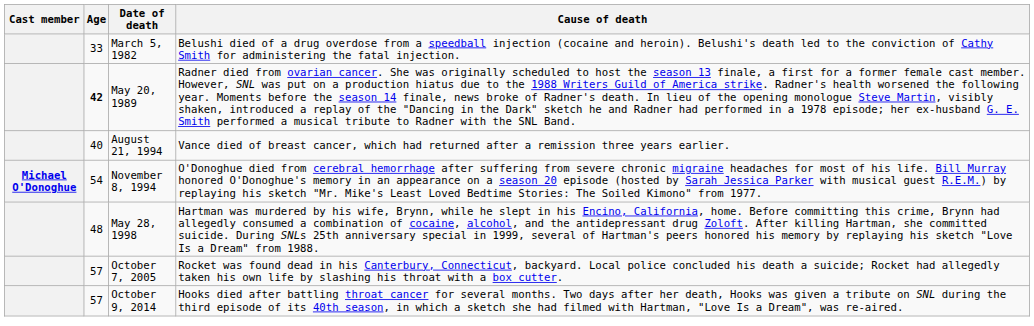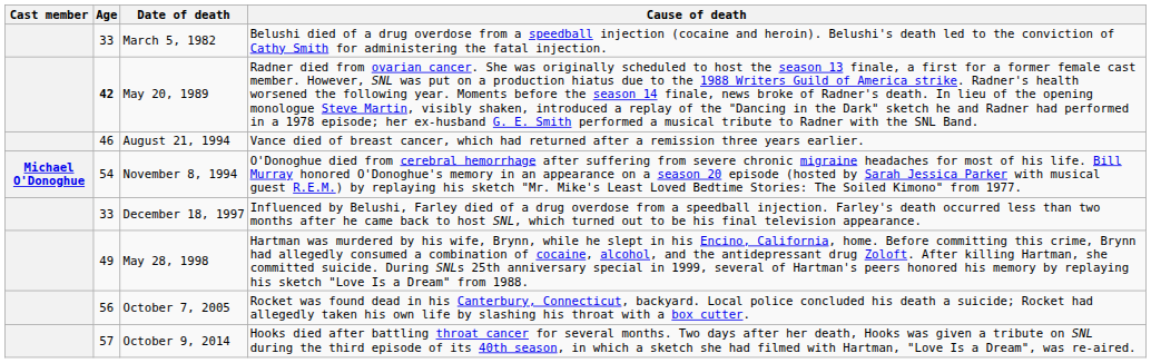August 21, 1994 | Age: 40 -> 46
+ row: 33 | December 18, 1997 | Influenced by Belushi, Farley died of a drug overdose from a speedball injection. Farley's death occurred less than two months after he came back to host SNL, which turned out to be his final television appearance.
May 28, 1998 | Age: 48 -> 49
October 7, 2005 | Age: 57 -> 56
